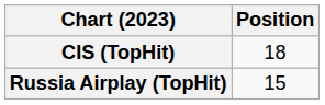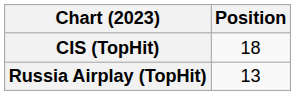Russia Airplay (TopHit) | Position: 15 -> 13
